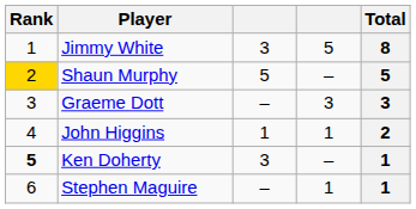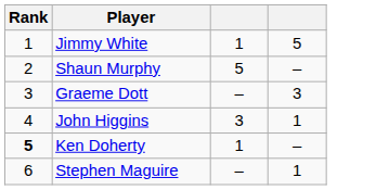- column: Total | 8 | 5 | 3 | 2 | 1 | 1
Jimmy White | column 3: 3 -> 1
Shaun Murphy | Rank: gold background -> no background
John Higgins | column 3: 1 -> 3
Ken Doherty | column 3: 3 -> 1
